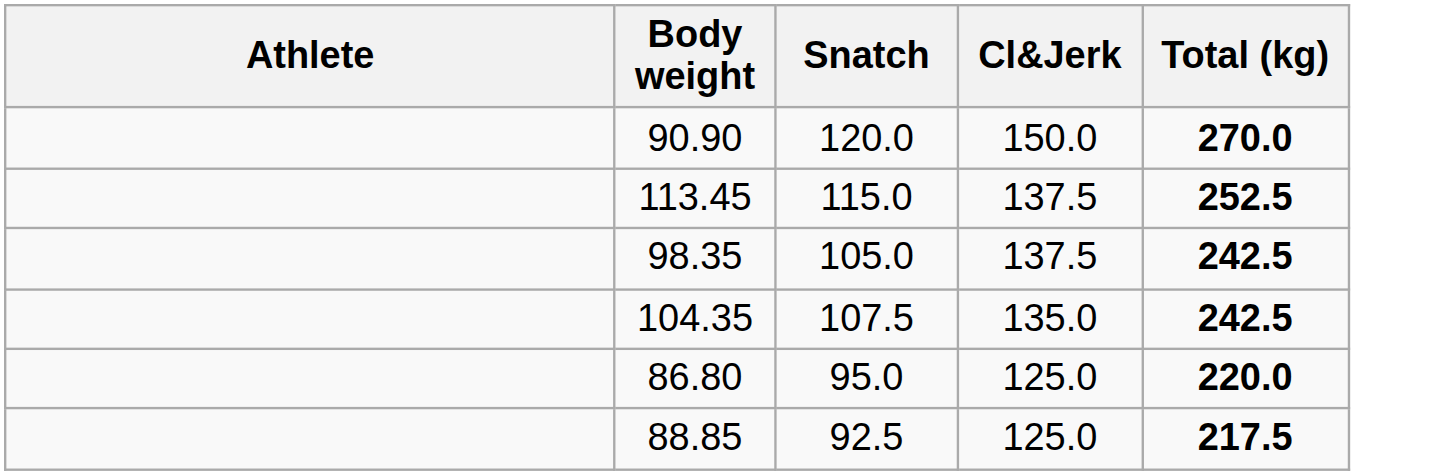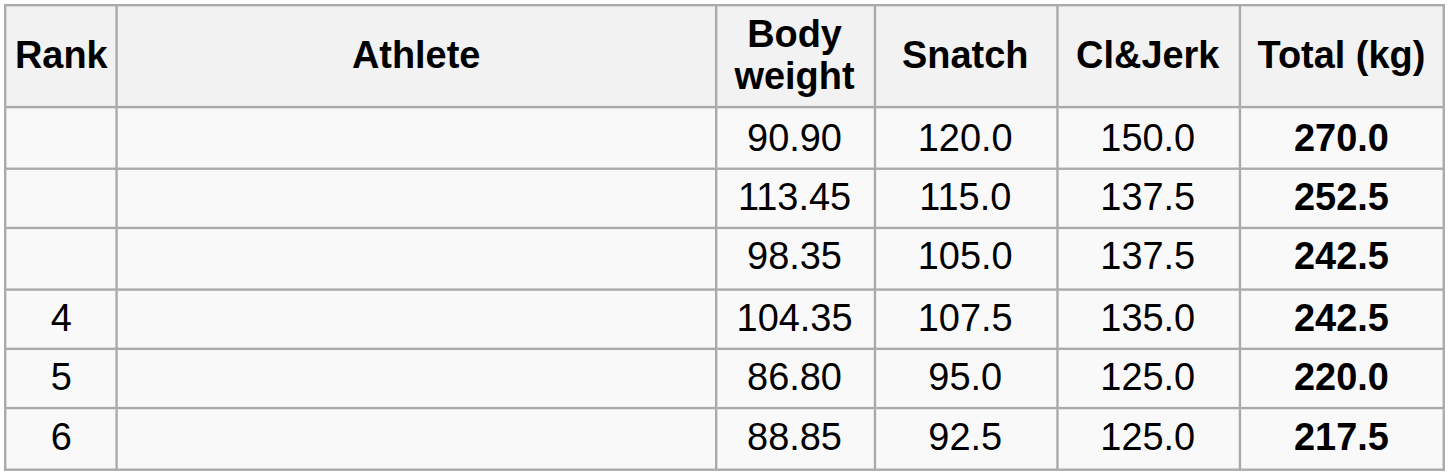+ column: Rank | 4 | 5 | 6
